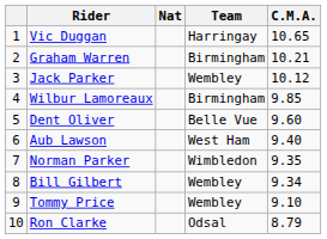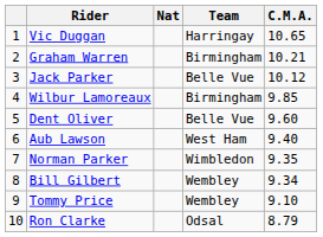Jack Parker | Team: Wembley -> Belle Vue
